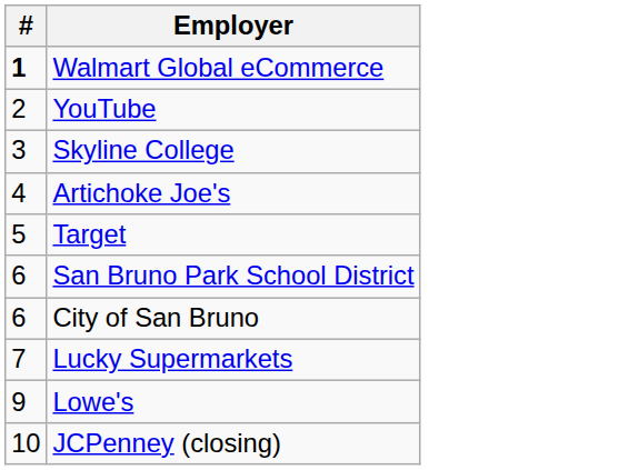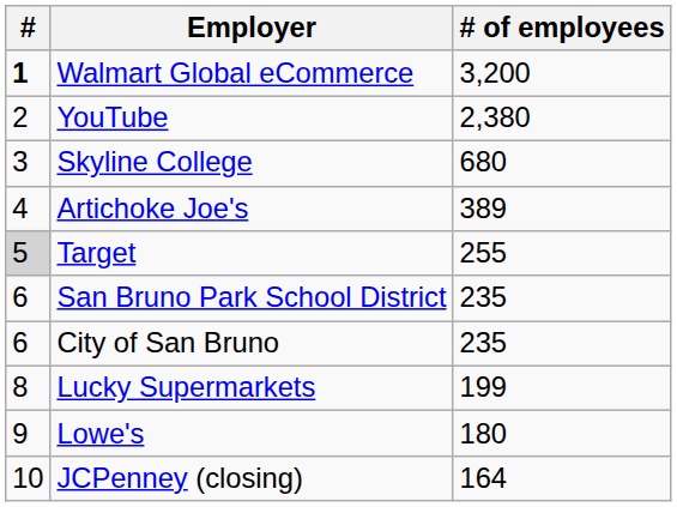+ column: # of employees | 3,200 | 2,380 | 680 | 389 | 255 | 235 | 235 | 199 | 180 | 164
Target | #: no background -> lightgrey background
Lucky Supermarkets | #: 7 -> 8
